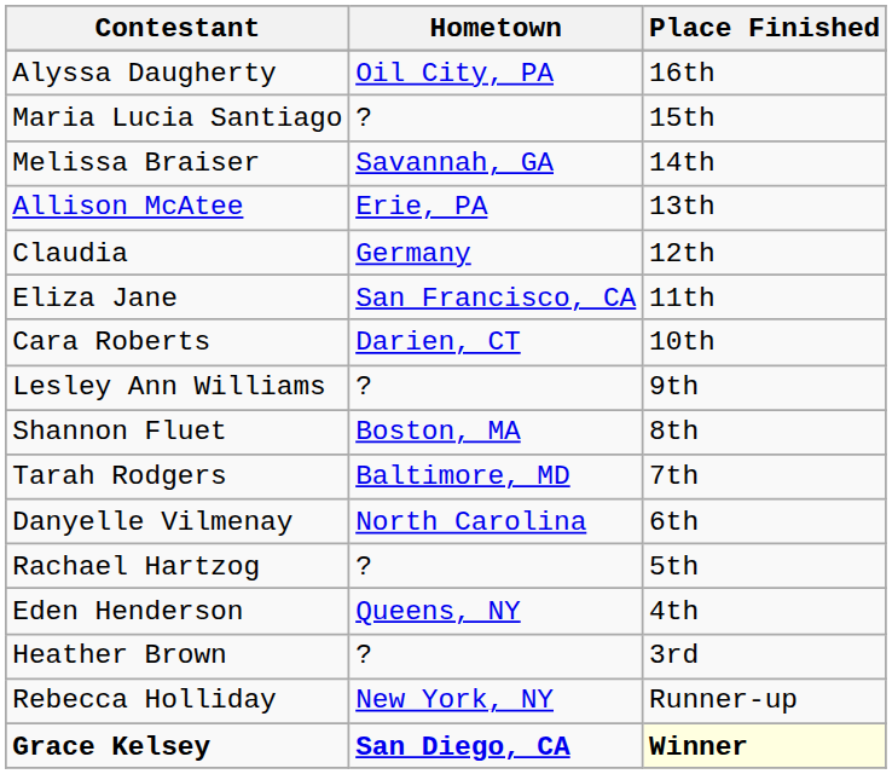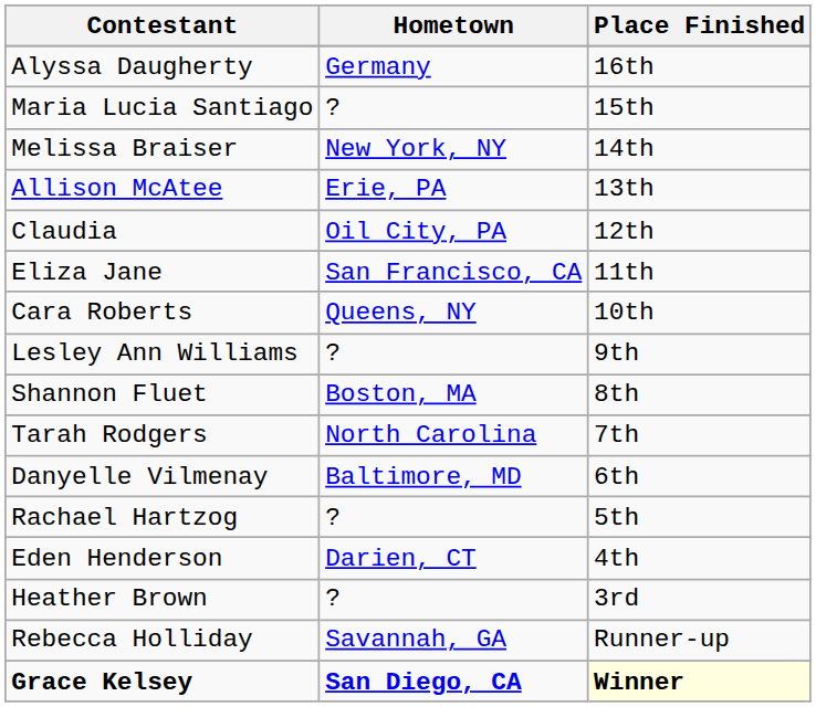Alyssa Daugherty | Hometown: Oil City, PA -> Germany
Melissa Braiser | Hometown: Savannah, GA -> New York, NY
Claudia | Hometown: Germany -> Oil City, PA
Cara Roberts | Hometown: Darien, CT -> Queens, NY
Tarah Rodgers | Hometown: Baltimore, MD -> North Carolina
Danyelle Vilmenay | Hometown: North Carolina -> Baltimore, MD
Eden Henderson | Hometown: Queens, NY -> Darien, CT
Rebecca Holliday | Hometown: New York, NY -> Savannah, GA
